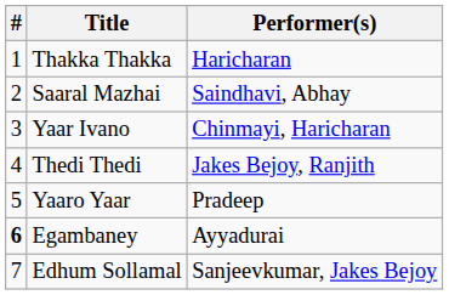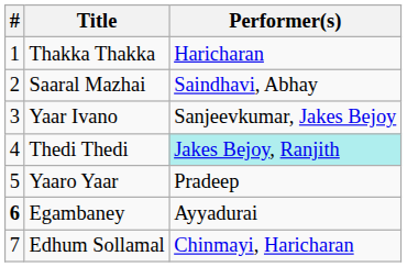Yaar Ivano | Performer(s): Chinmayi, Haricharan -> Sanjeevkumar, Jakes Bejoy
Thedi Thedi | Performer(s): no background -> paleturquoise background
Edhum Sollamal | Performer(s): Sanjeevkumar, Jakes Bejoy -> Chinmayi, Haricharan
